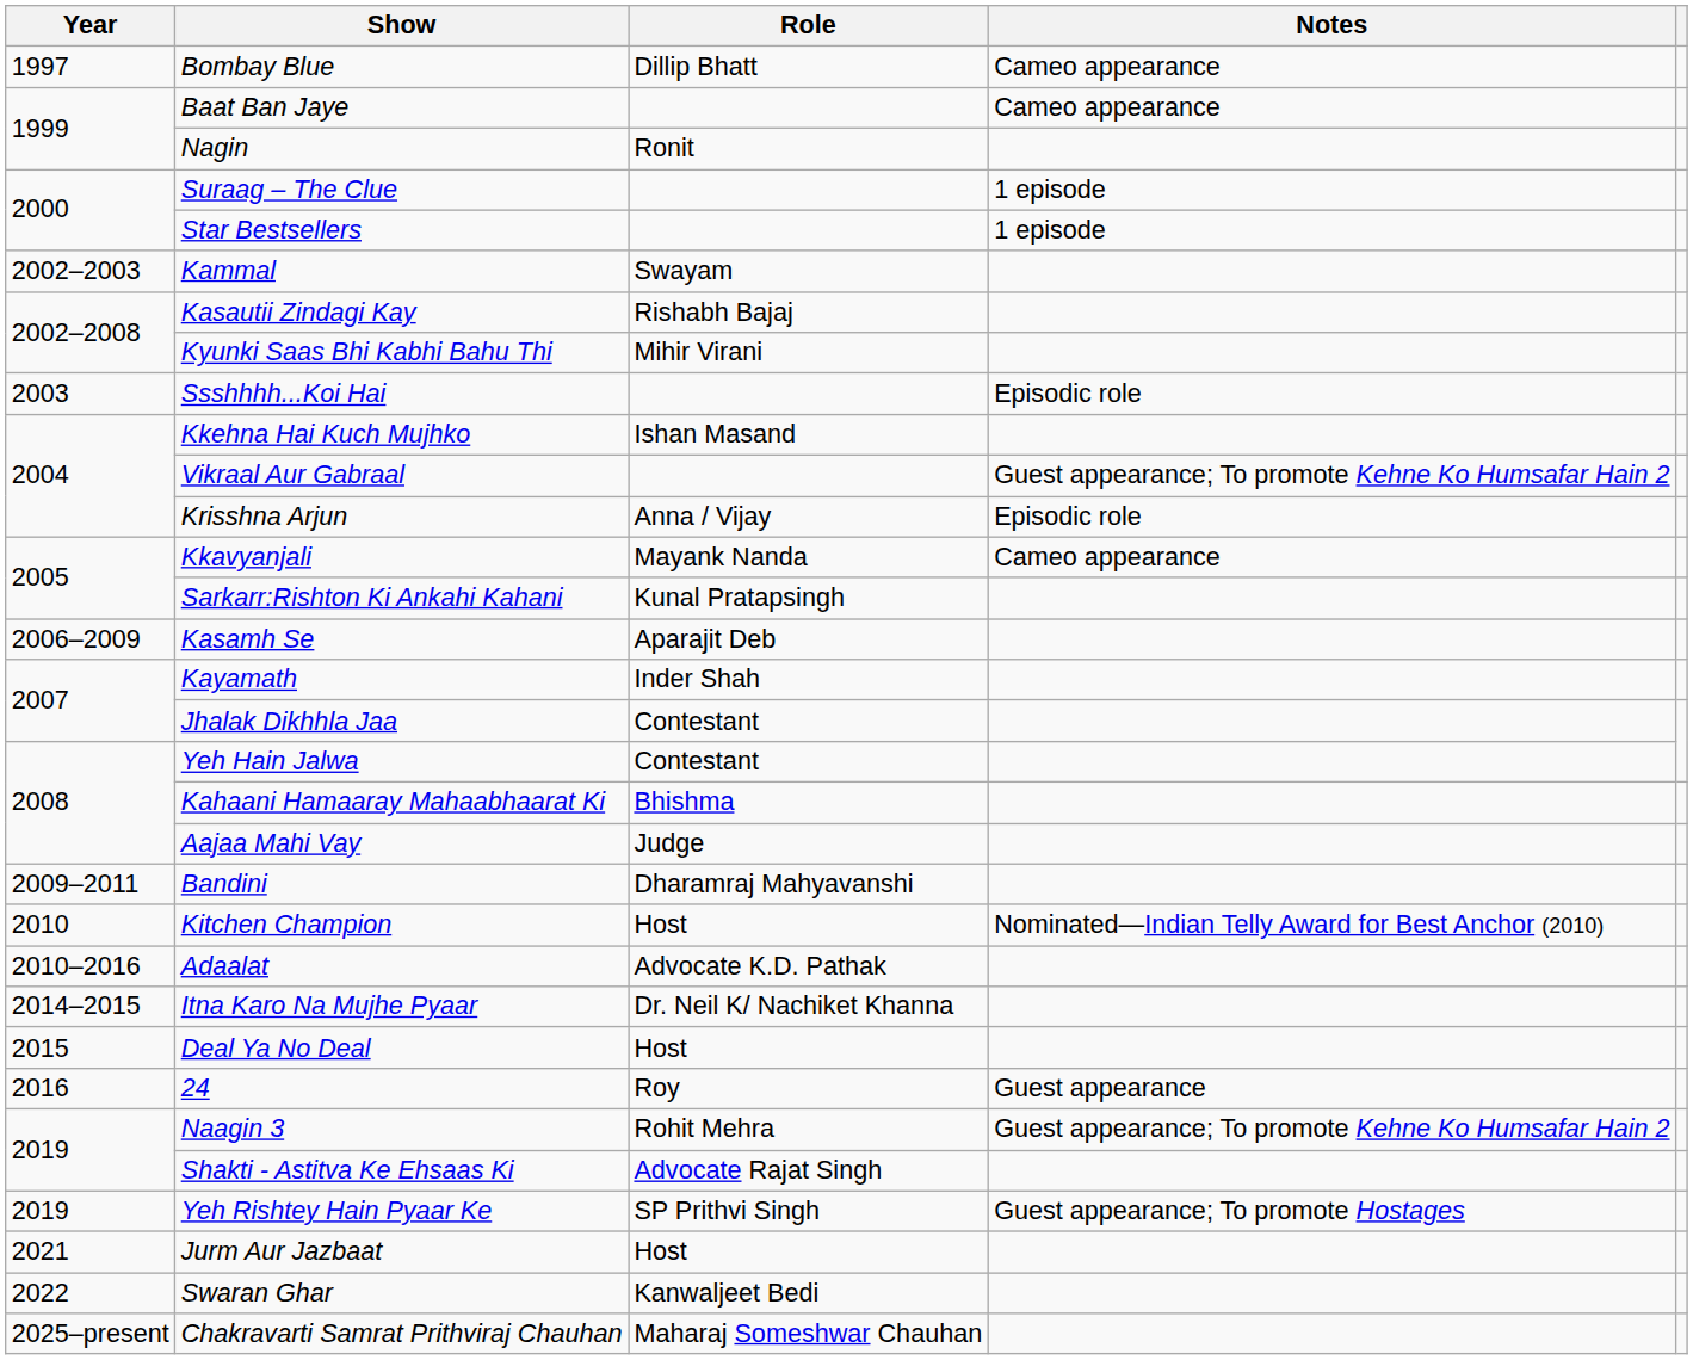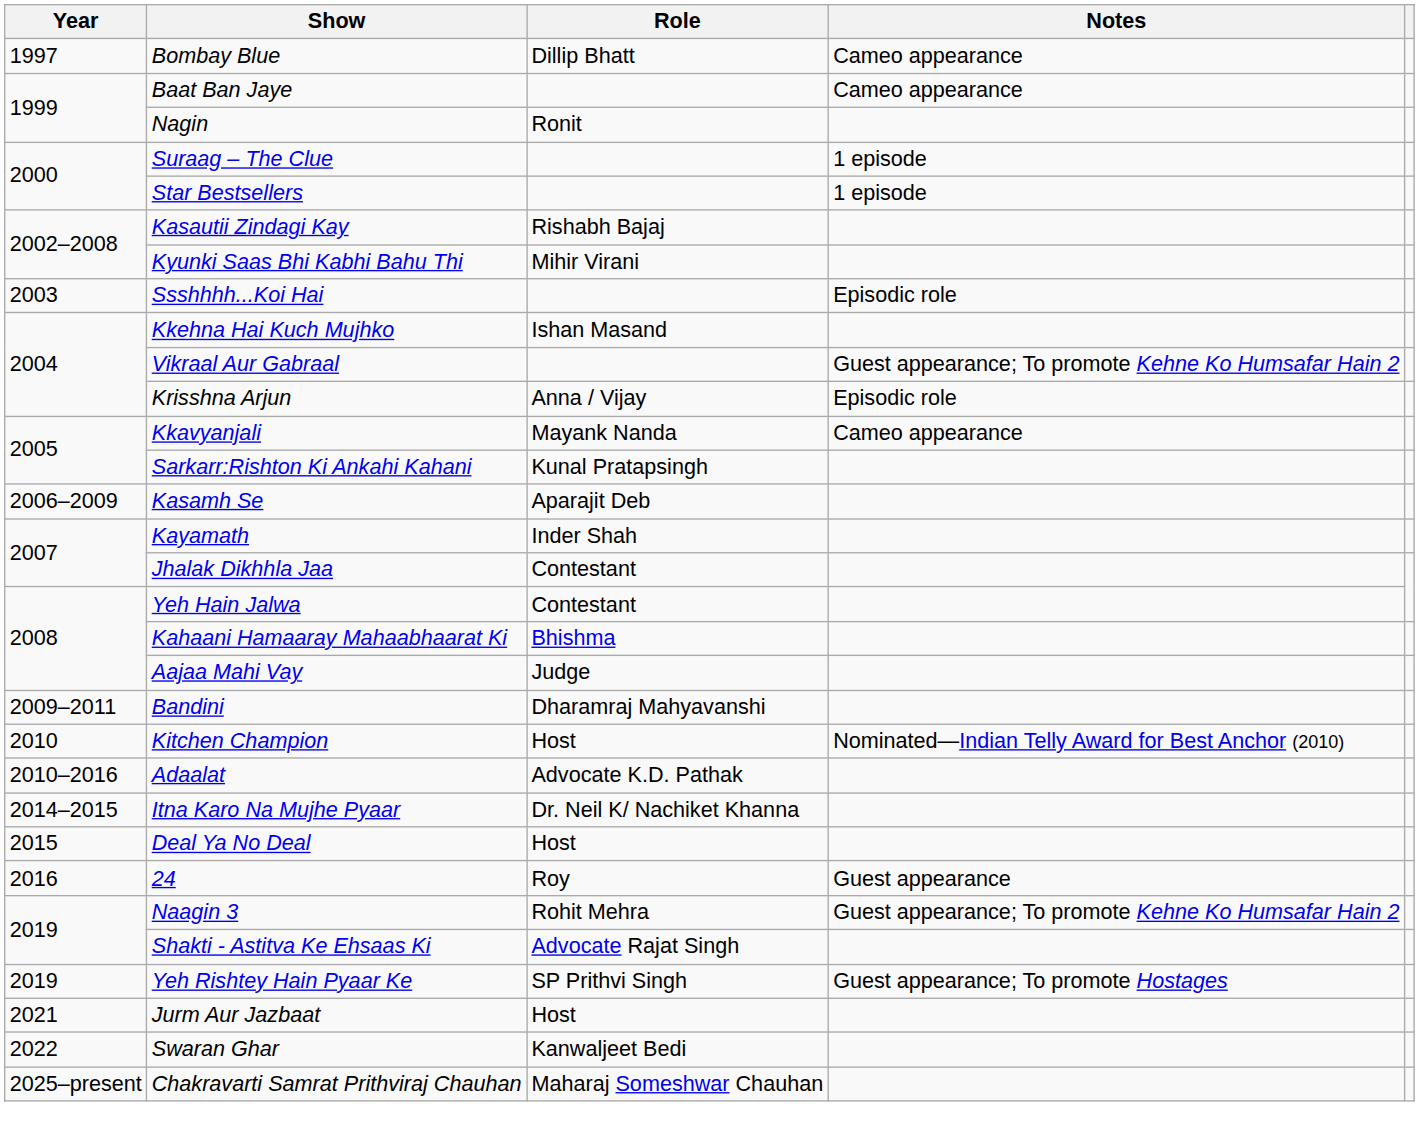- row: 2002–2003 | Kammal | Swayam
